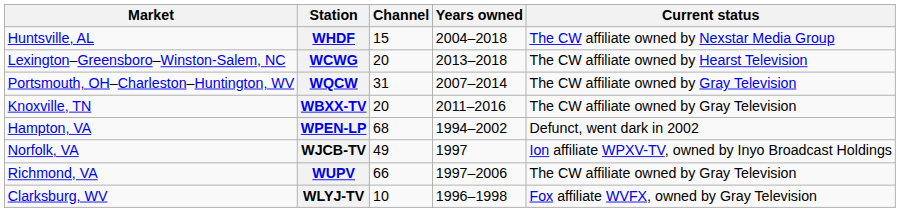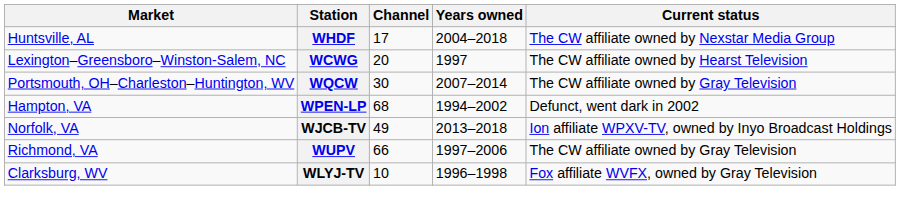WHDF | Channel: 15 -> 17
WCWG | Years owned: 2013–2018 -> 1997
WQCW | Channel: 31 -> 30
- row: Knoxville, TN | WBXX-TV | 20 | 2011–2016 | The CW affiliate owned by Gray Television
WJCB-TV | Years owned: 1997 -> 2013–2018
